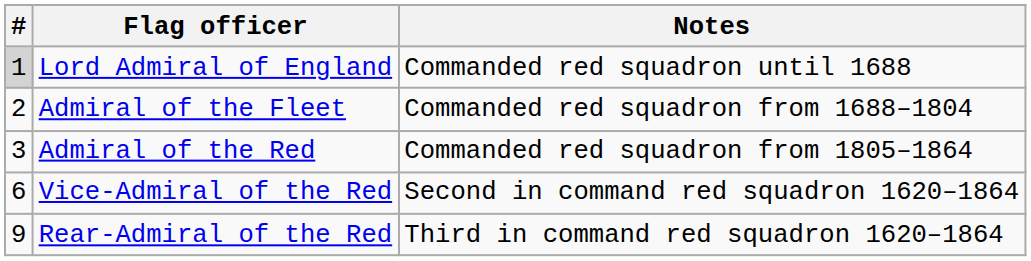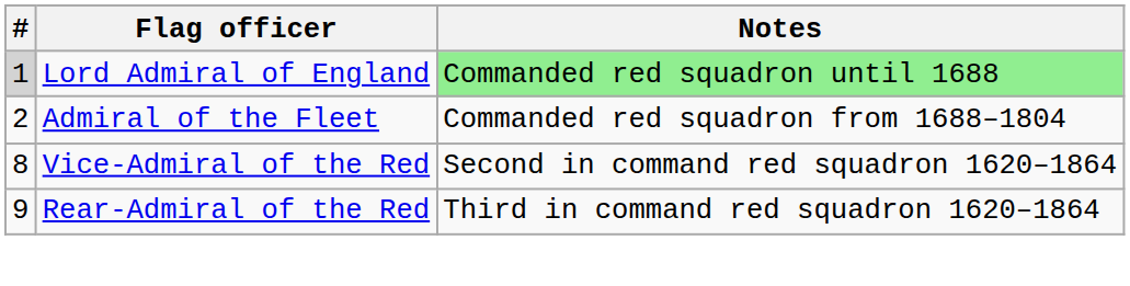Lord Admiral of England | Notes: no background -> lightgreen background
- row: 3 | Admiral of the Red | Commanded red squadron from 1805–1864
Vice-Admiral of the Red | #: 6 -> 8
